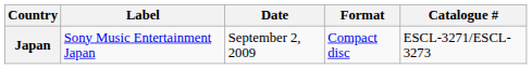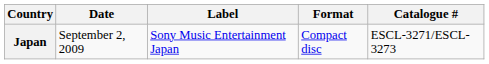columns swapped: Date <-> Label
